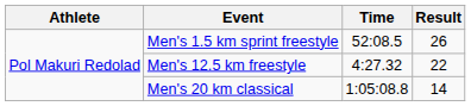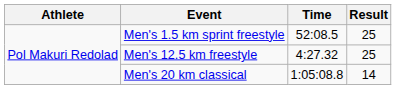Men's 1.5 km sprint freestyle | Result: 26 -> 25
Men's 12.5 km freestyle | Result: 22 -> 25
